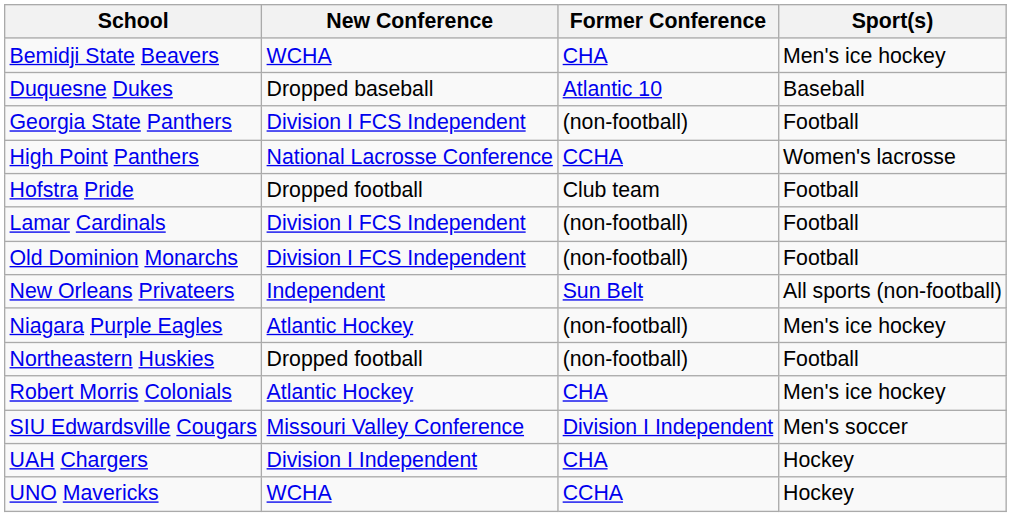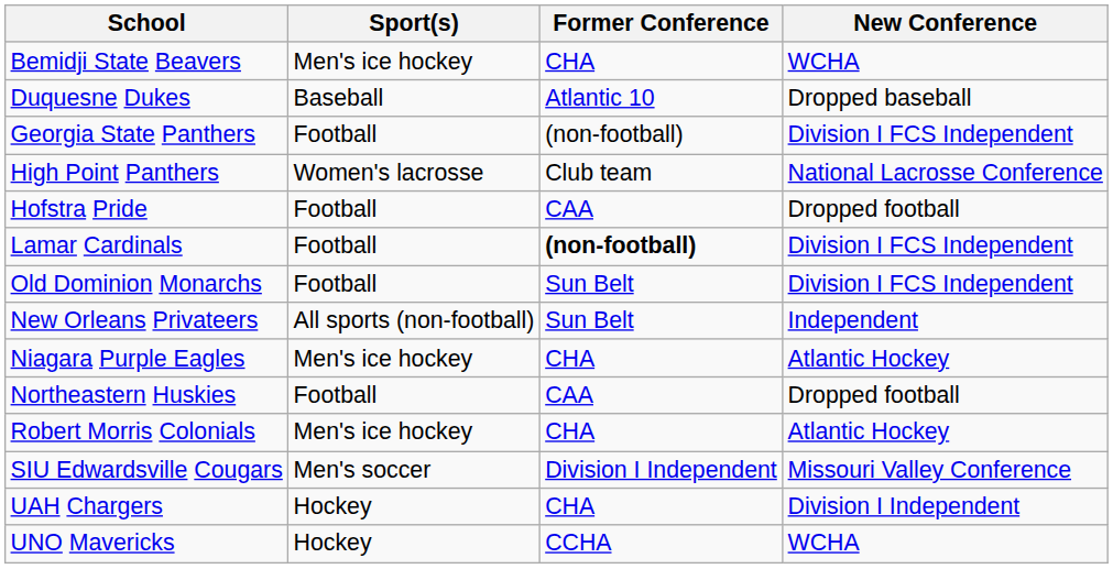columns swapped: Sport(s) <-> New Conference
High Point Panthers | Former Conference: CCHA -> Club team
Hofstra Pride | Former Conference: Club team -> CAA
Lamar Cardinals | Former Conference: normal -> bold
Old Dominion Monarchs | Former Conference: (non-football) -> Sun Belt
Niagara Purple Eagles | Former Conference: (non-football) -> CHA
Northeastern Huskies | Former Conference: (non-football) -> CAA
